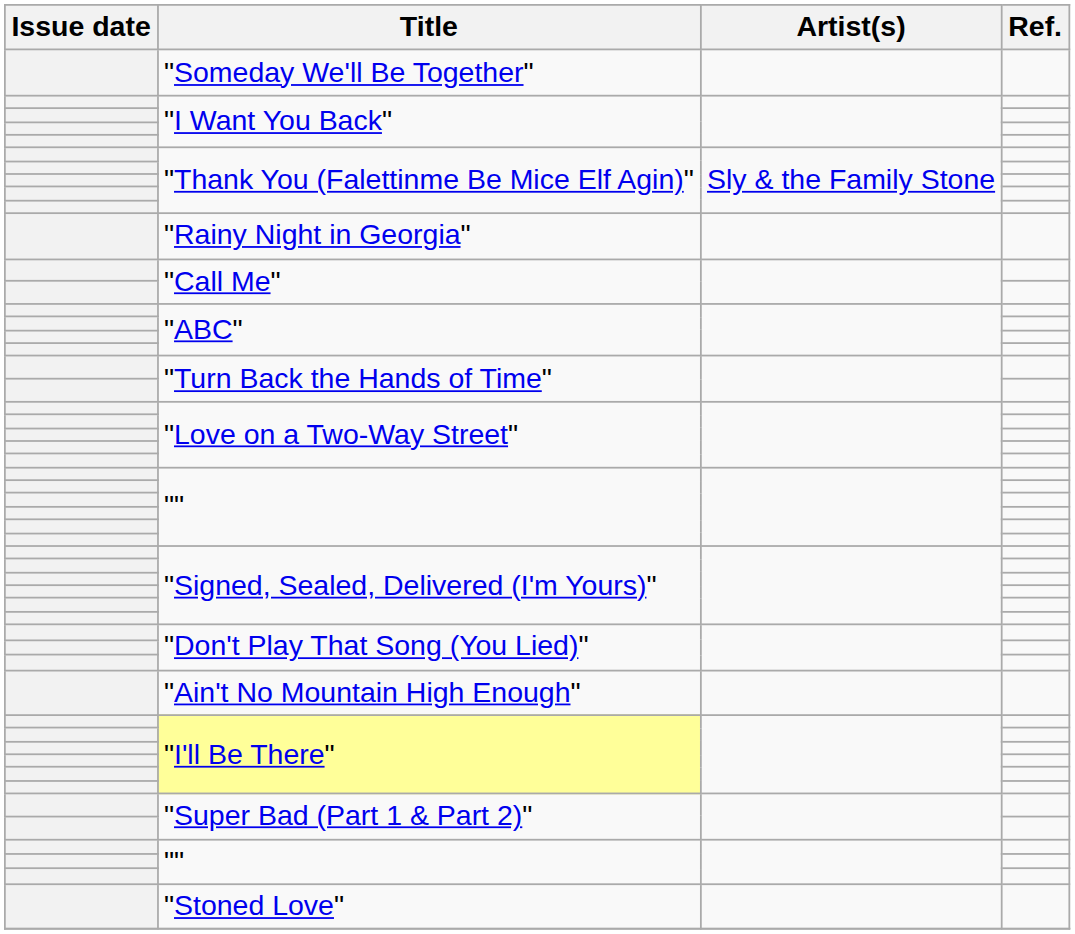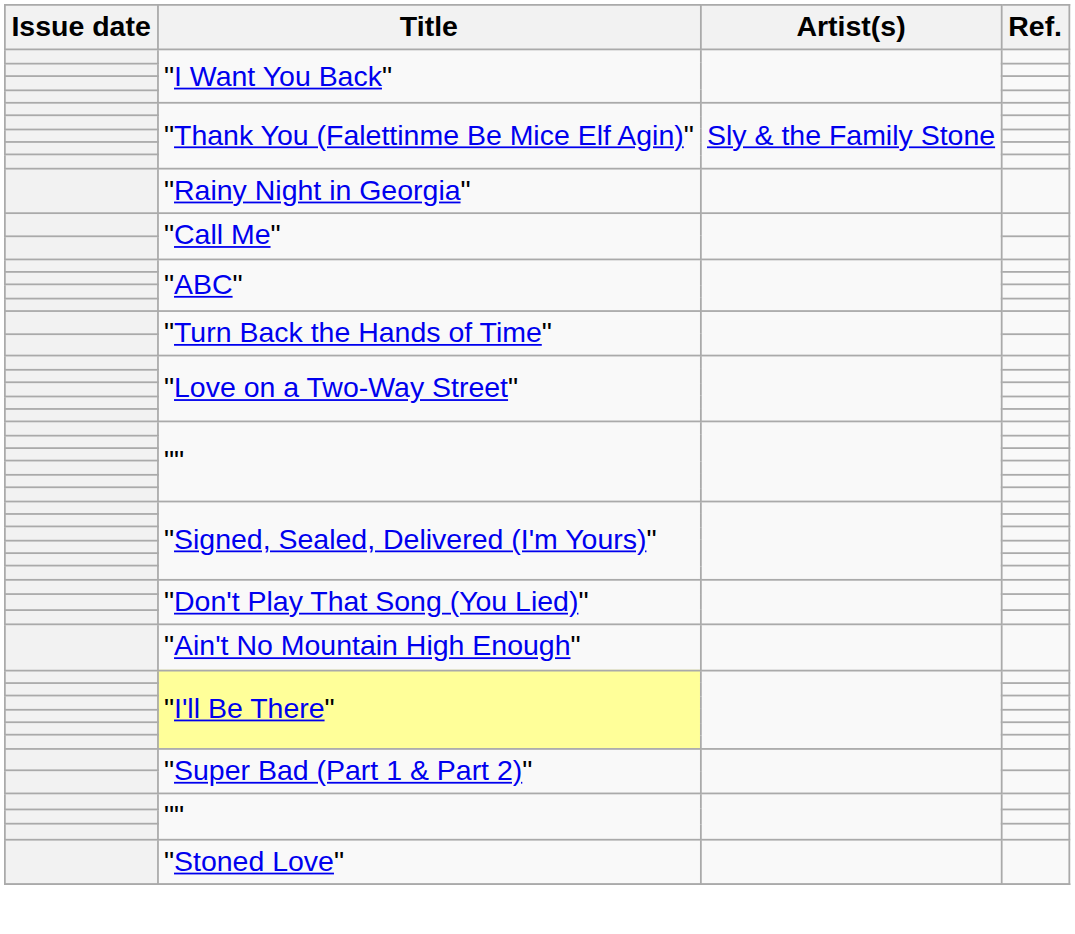- row: "Someday We'll Be Together"
